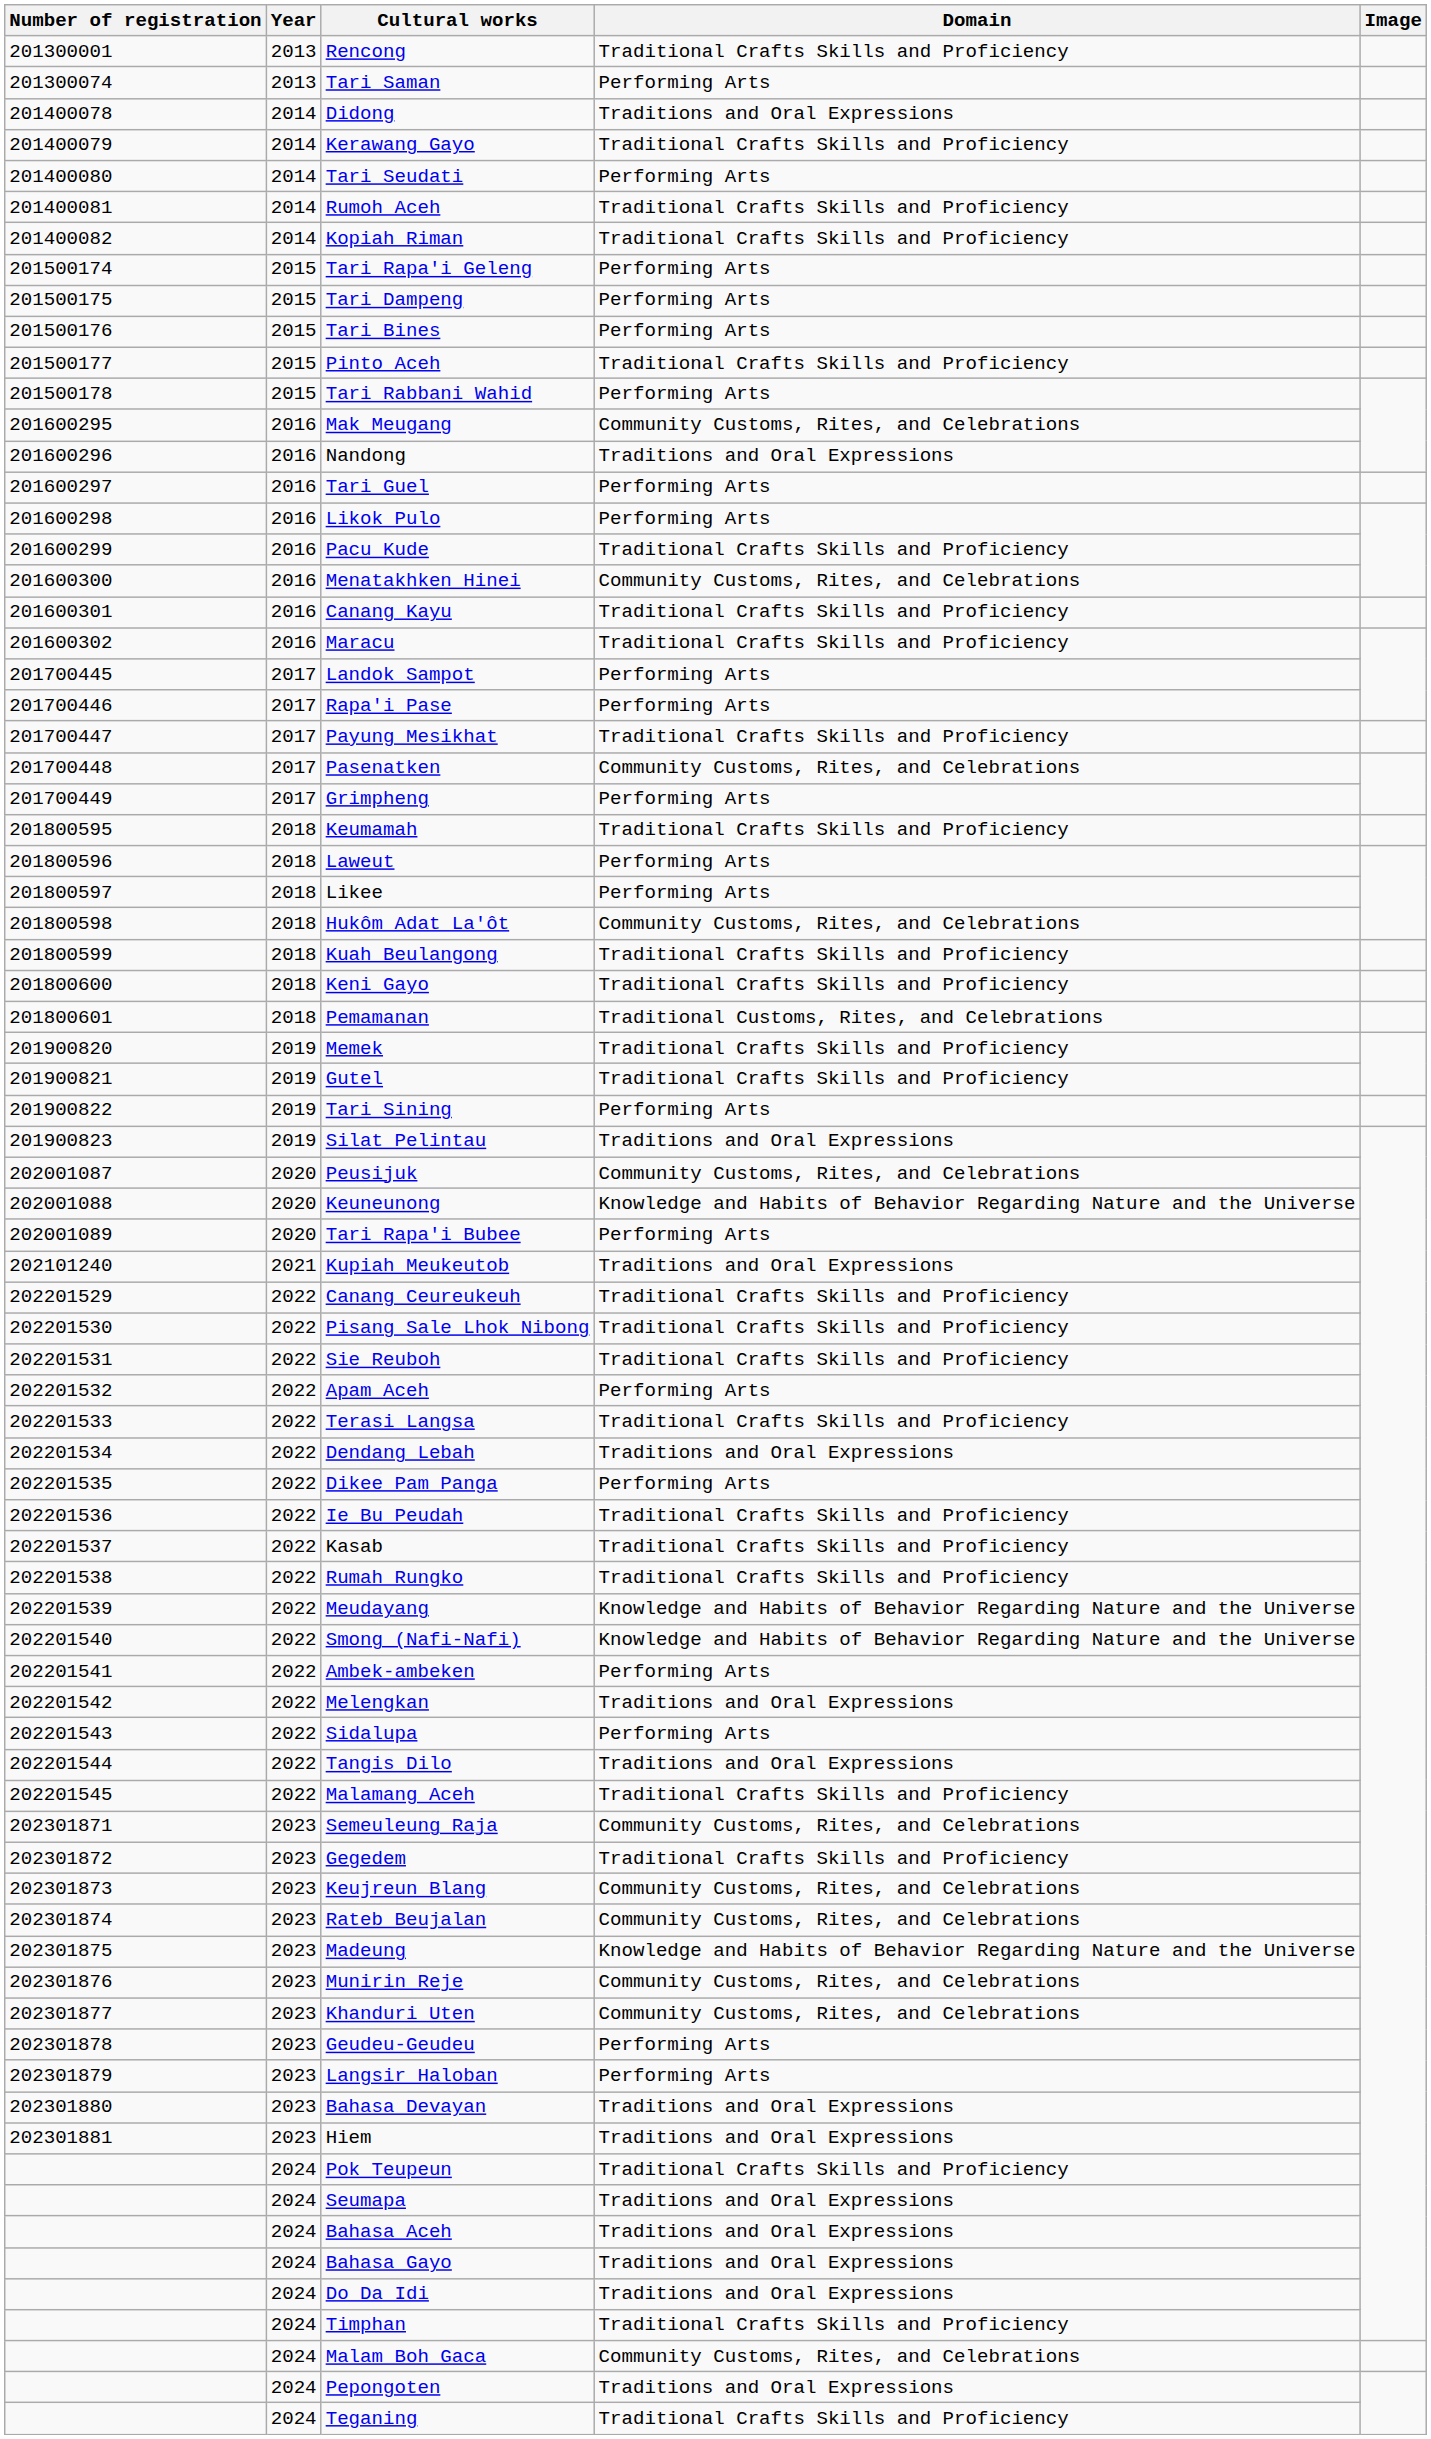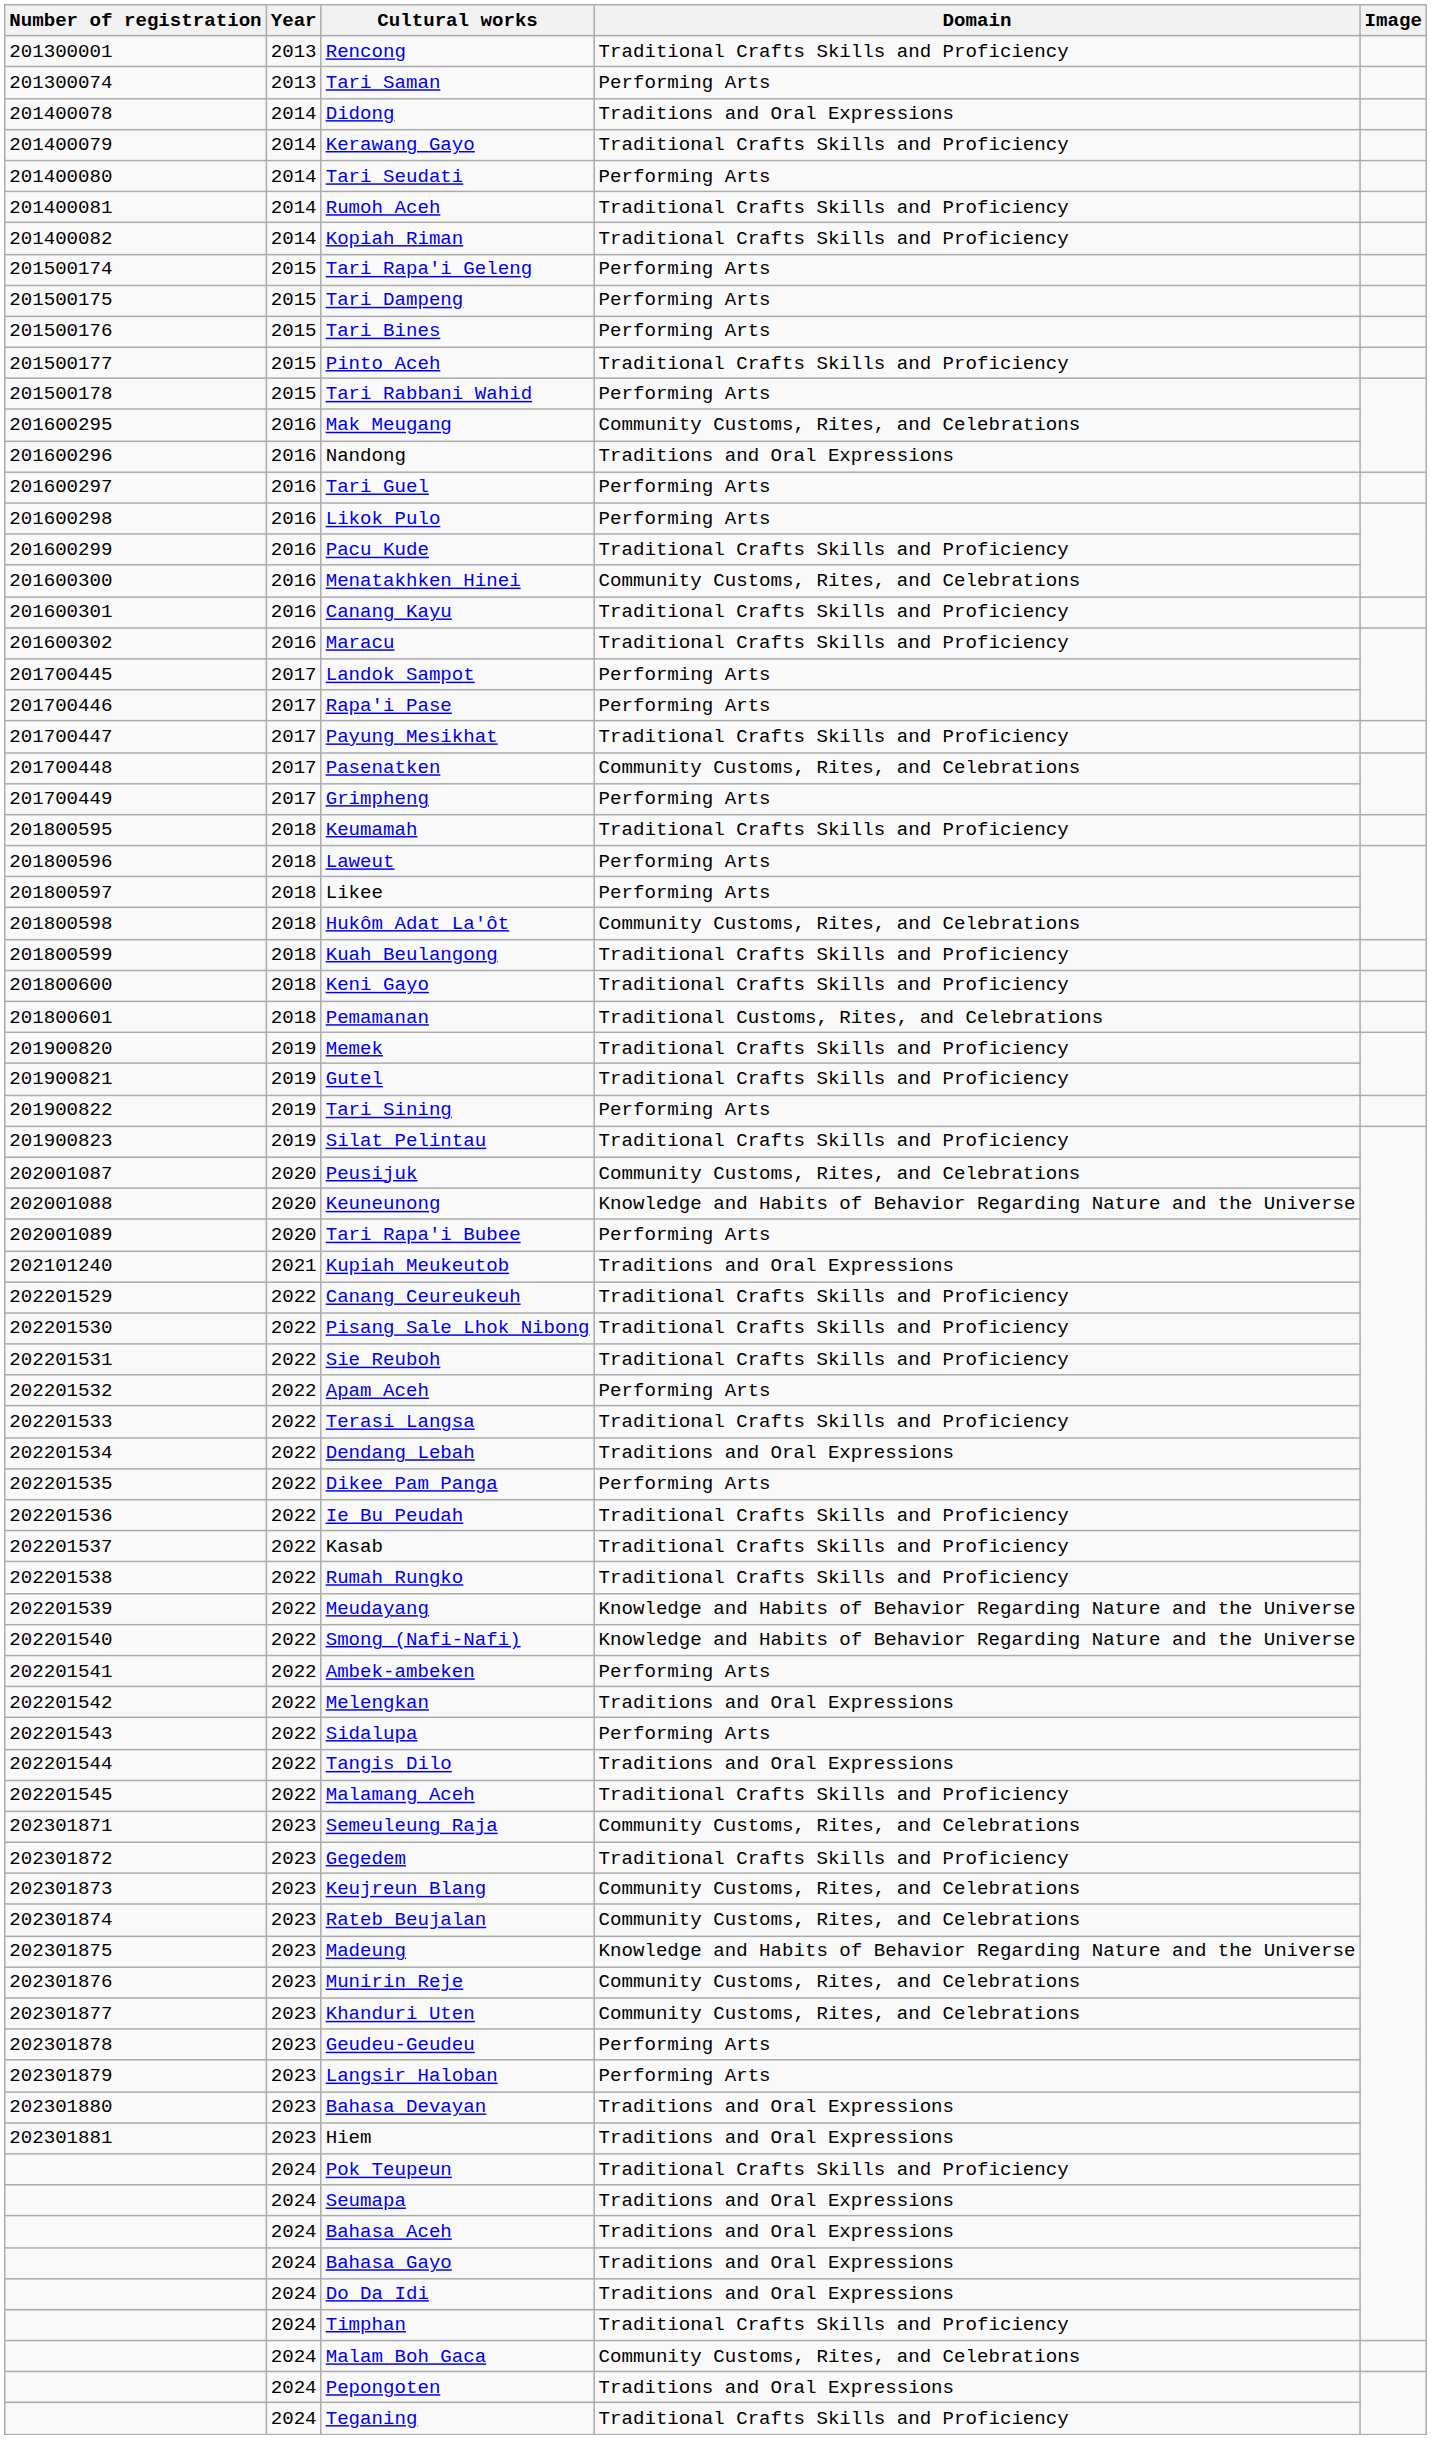Silat Pelintau | Domain: Traditions and Oral Expressions -> Traditional Crafts Skills and Proficiency
